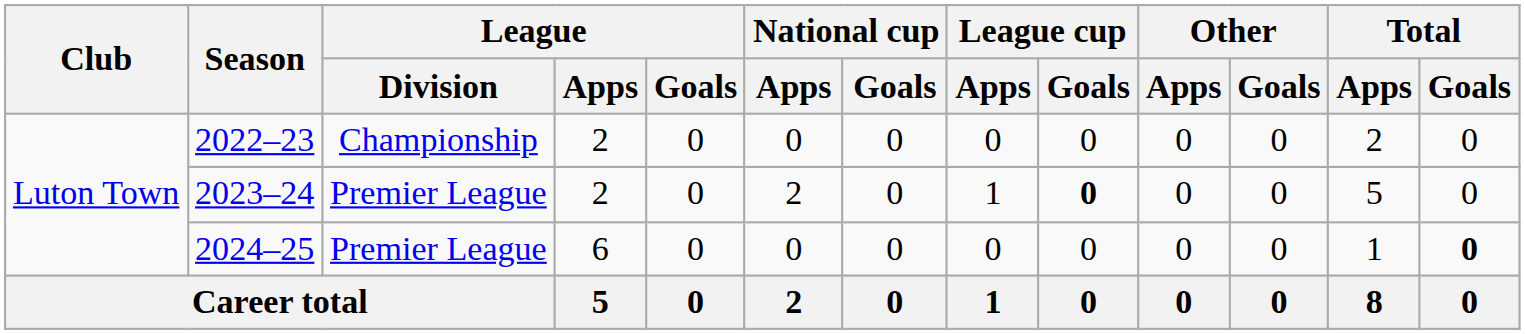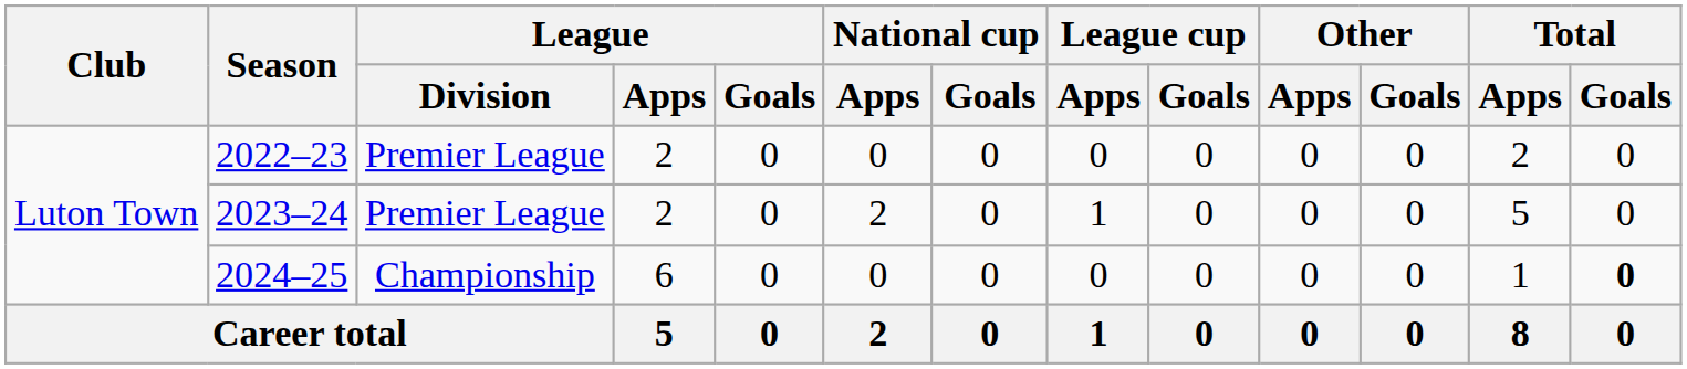2022–23 | League / Division: Championship -> Premier League
2023–24 | League cup / Goals: bold -> normal
2024–25 | League / Division: Premier League -> Championship
